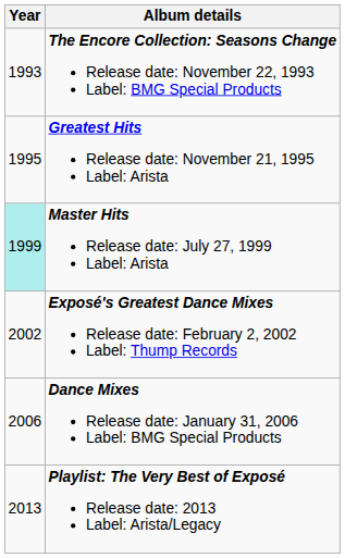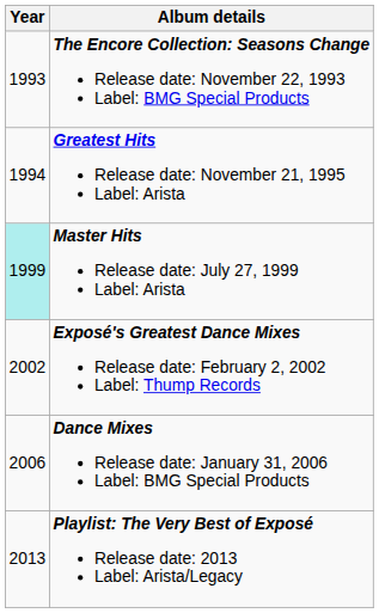Greatest Hits Release date: November 21, 1995 Label: Arista | Year: 1995 -> 1994
